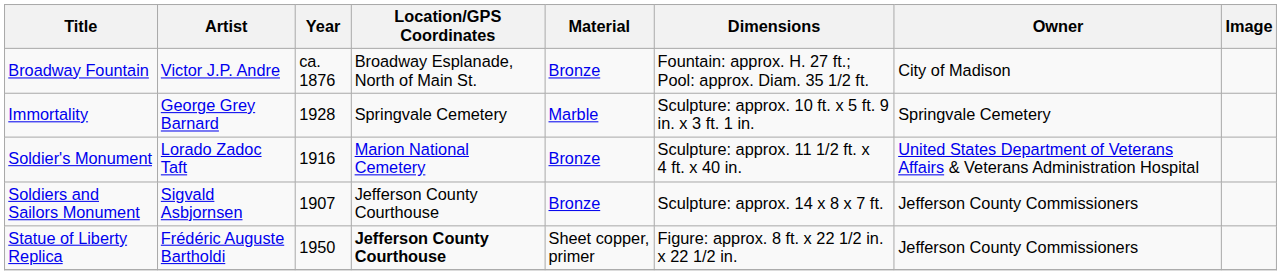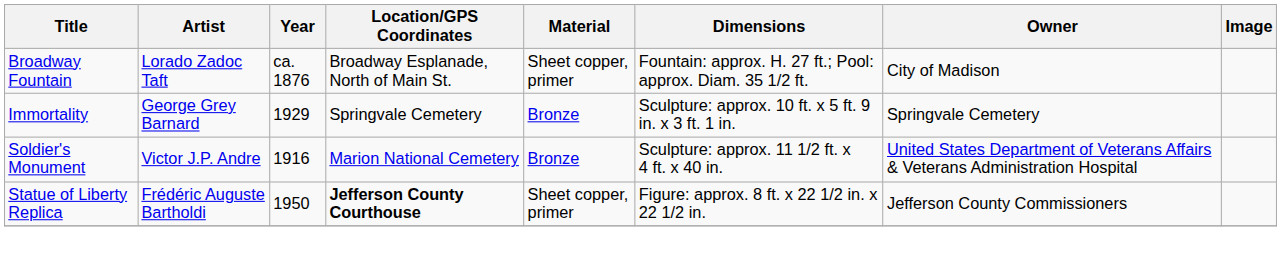Broadway Fountain | Artist: Victor J.P. Andre -> Lorado Zadoc Taft
Broadway Fountain | Material: Bronze -> Sheet copper, primer
Immortality | Year: 1928 -> 1929
Immortality | Material: Marble -> Bronze
Soldier's Monument | Artist: Lorado Zadoc Taft -> Victor J.P. Andre
- row: Soldiers and Sailors Monument | Sigvald Asbjornsen | 1907 | Jefferson County Courthouse | Bronze | Sculpture: approx. 14 x 8 x 7 ft. | Jefferson County Commissioners
